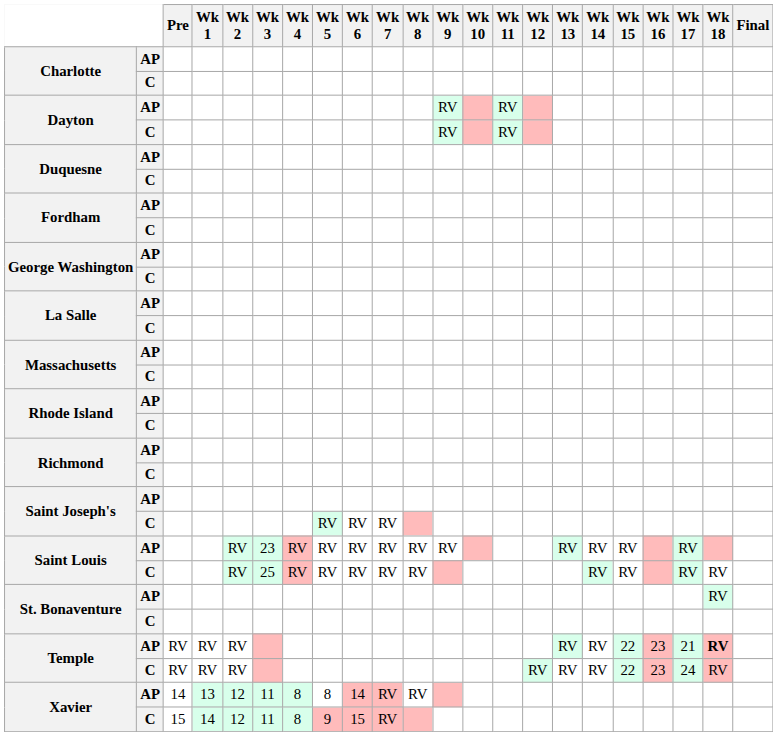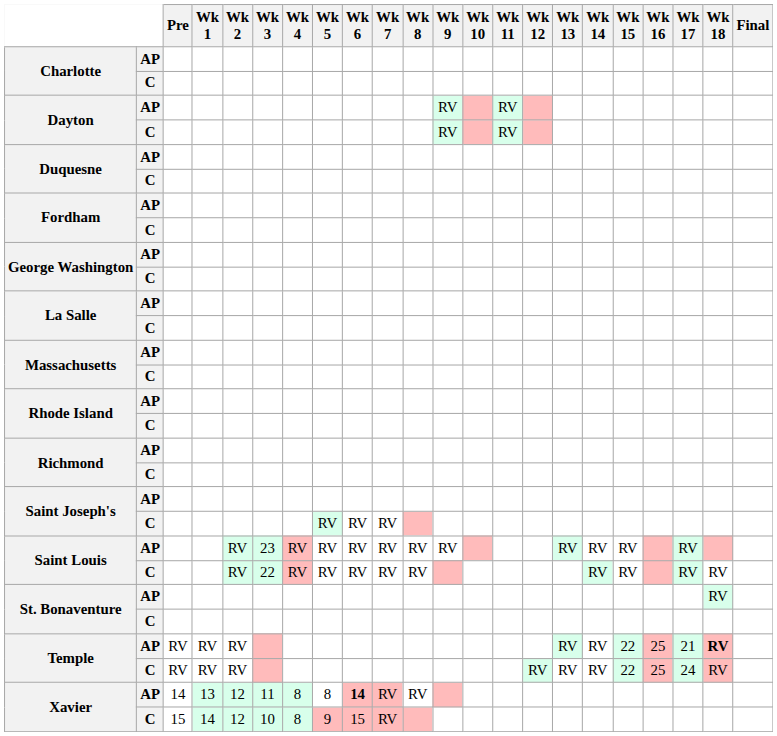Saint Louis / C | Wk 3: 25 -> 22
Temple / AP | Wk 16: 23 -> 25
Temple / C | Wk 16: 23 -> 25
Xavier / AP | Wk 6: normal -> bold
Xavier / C | Wk 3: 11 -> 10
